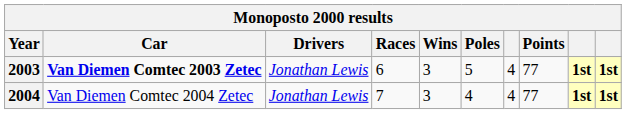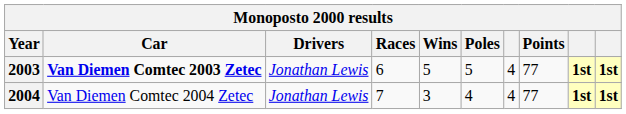2003 | Wins: 3 -> 5
